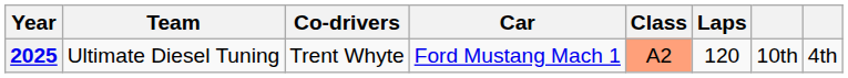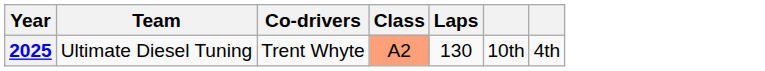- column: Car | Ford Mustang Mach 1
2025 | Laps: 120 -> 130
